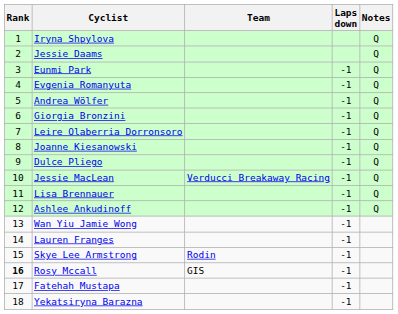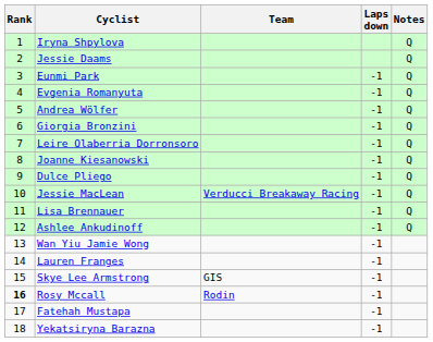Skye Lee Armstrong | Team: Rodin -> GIS
Rosy Mccall | Team: GIS -> Rodin
